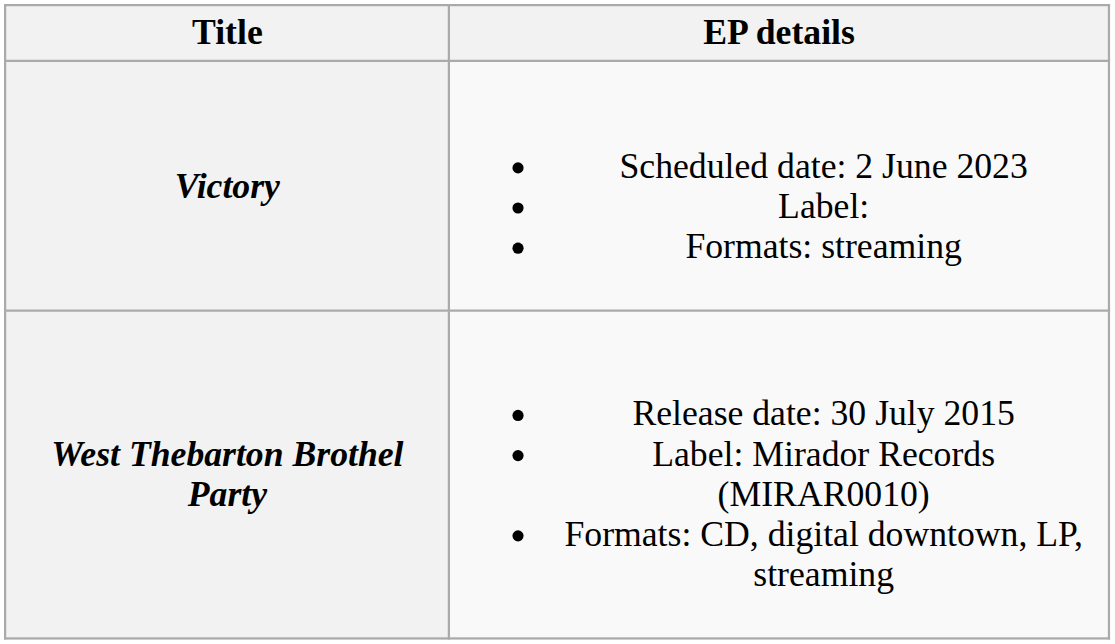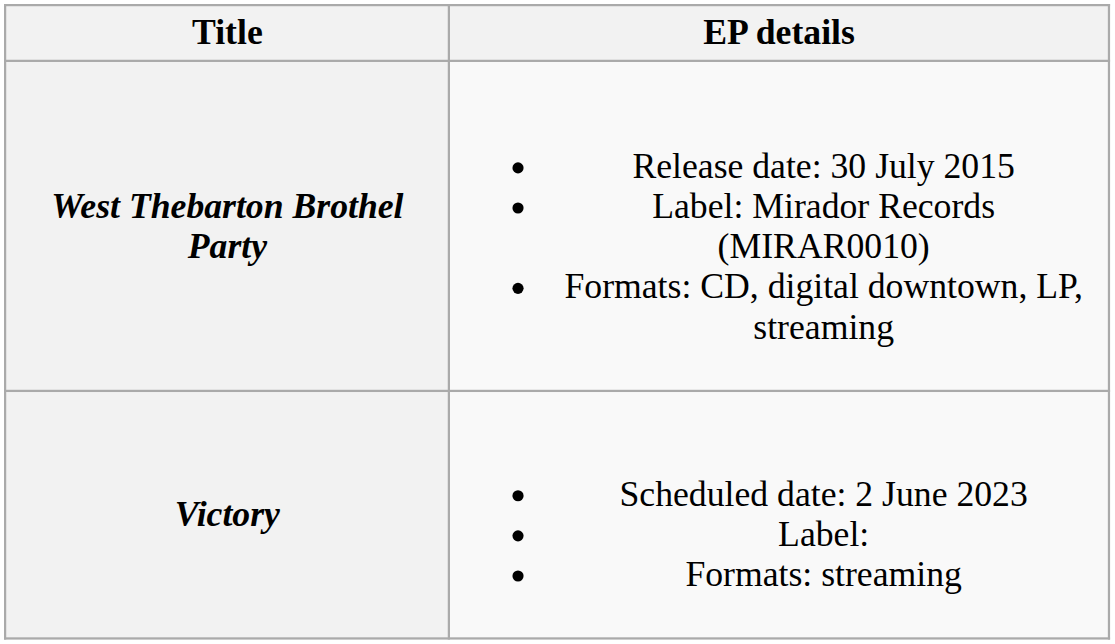rows swapped: West Thebarton Brothel Party <-> Victory
